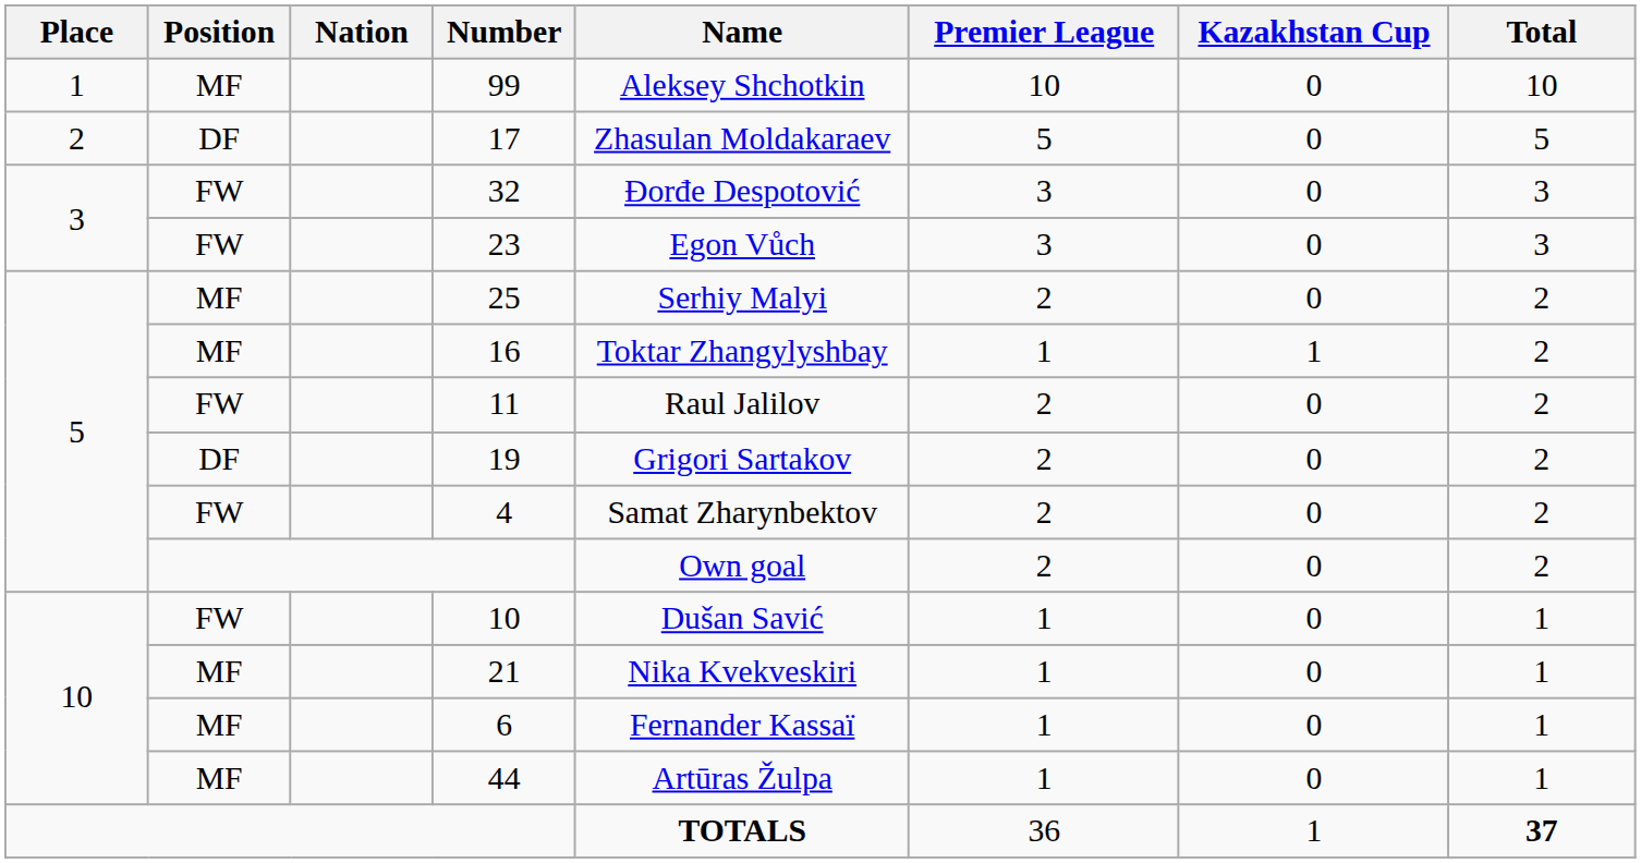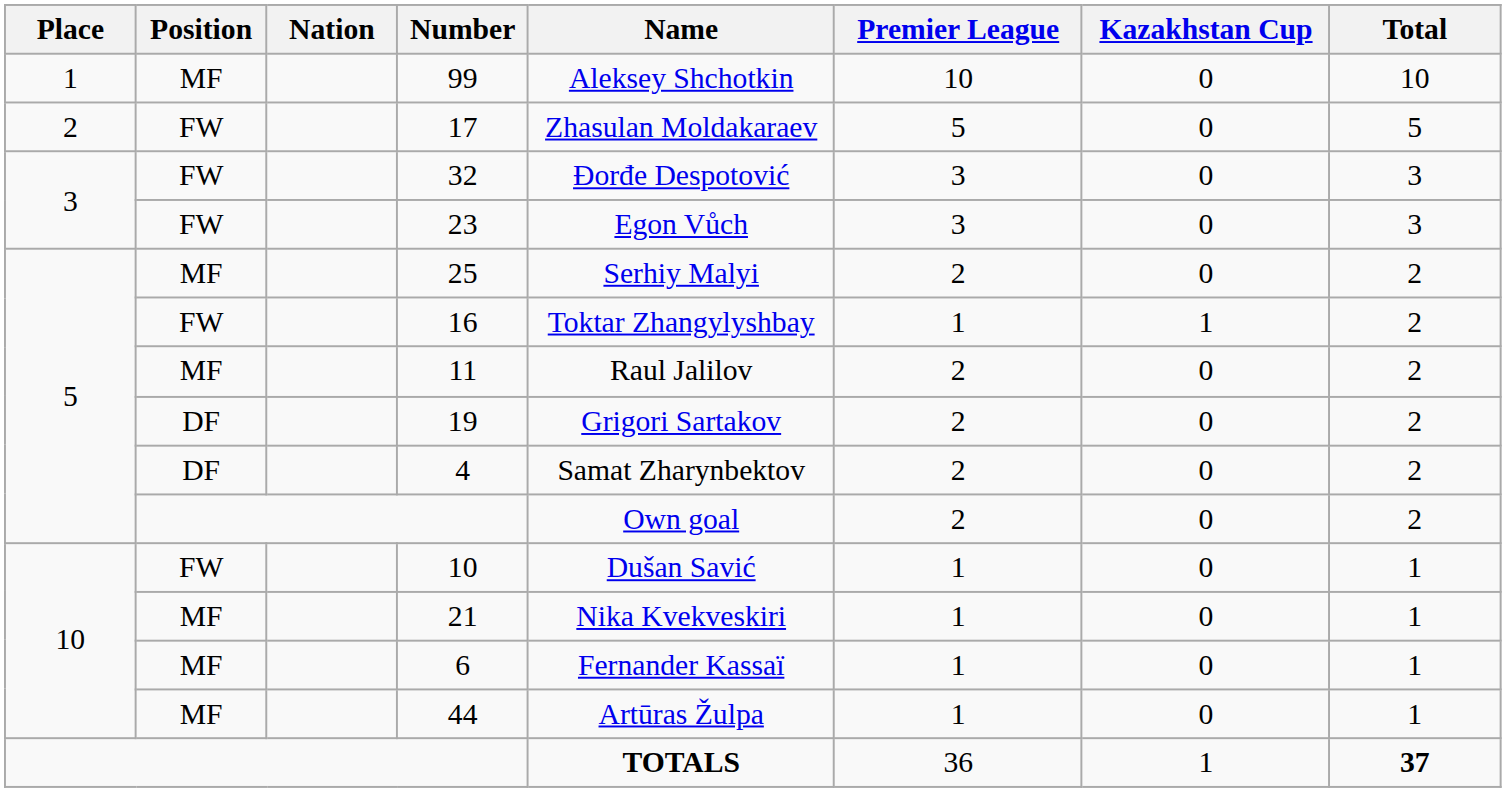17 | Position: DF -> FW
16 | Position: MF -> FW
11 | Position: FW -> MF
4 | Position: FW -> DF
